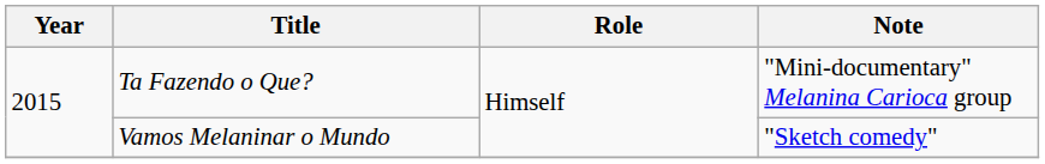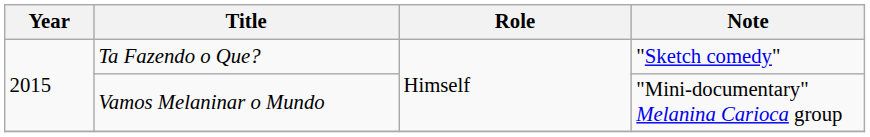Ta Fazendo o Que? | Note: "Mini-documentary" Melanina Carioca group -> "Sketch comedy"
Vamos Melaninar o Mundo | Note: "Sketch comedy" -> "Mini-documentary" Melanina Carioca group
